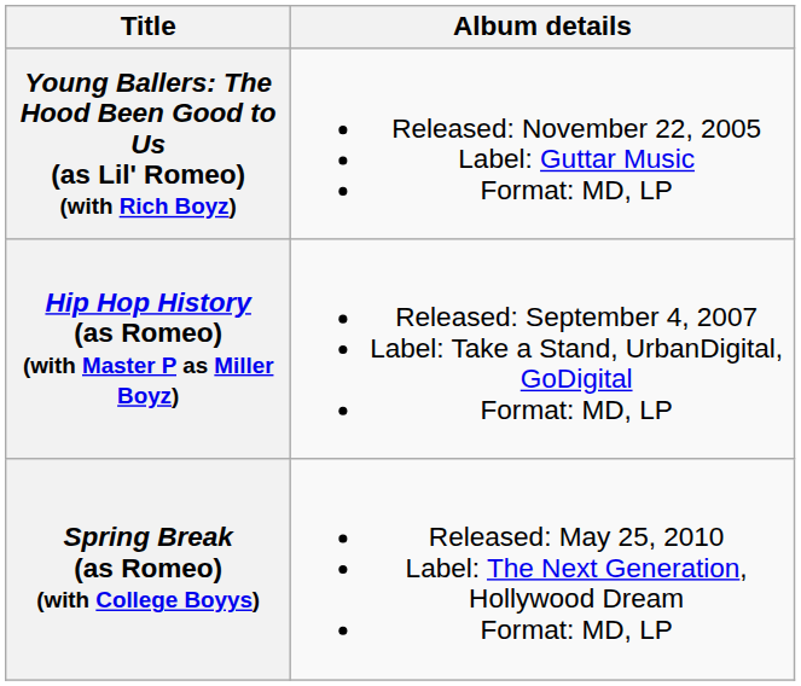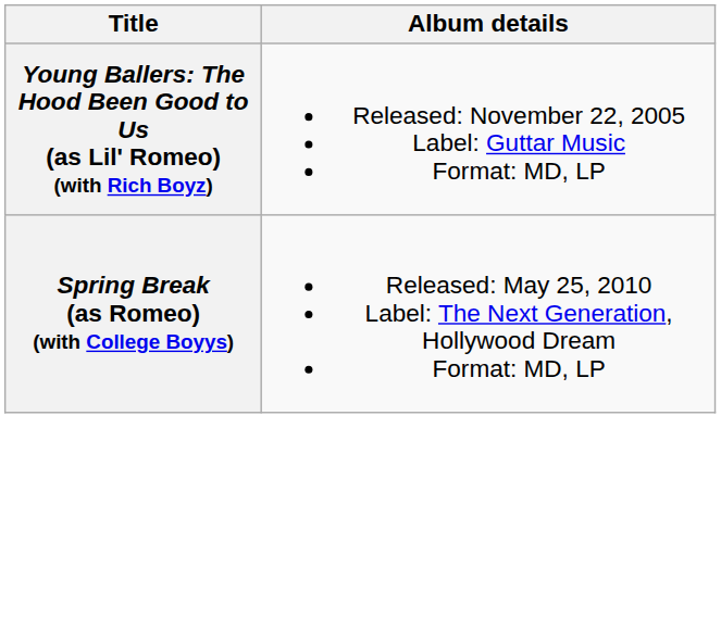- row: Hip Hop History (as Romeo) (with Master P as Miller Boyz) | Released: September 4, 2007 Label: Take a Stand, UrbanDigital, GoDigital Format: MD, LP
